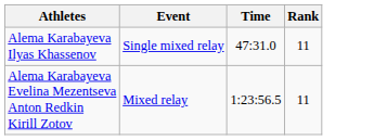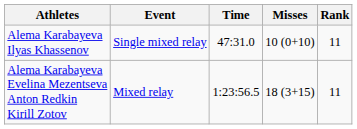+ column: Misses | 10 (0+10) | 18 (3+15)
